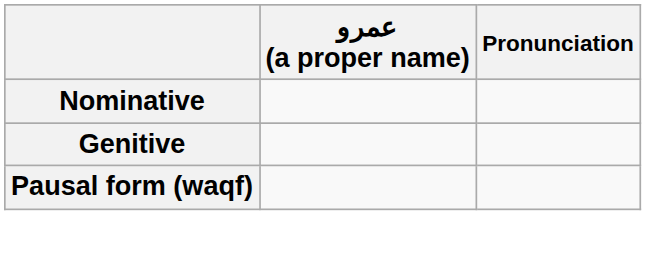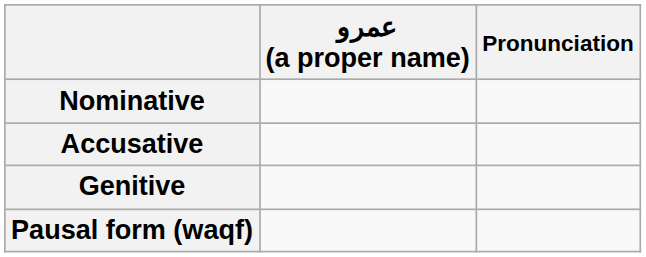+ row: Accusative
